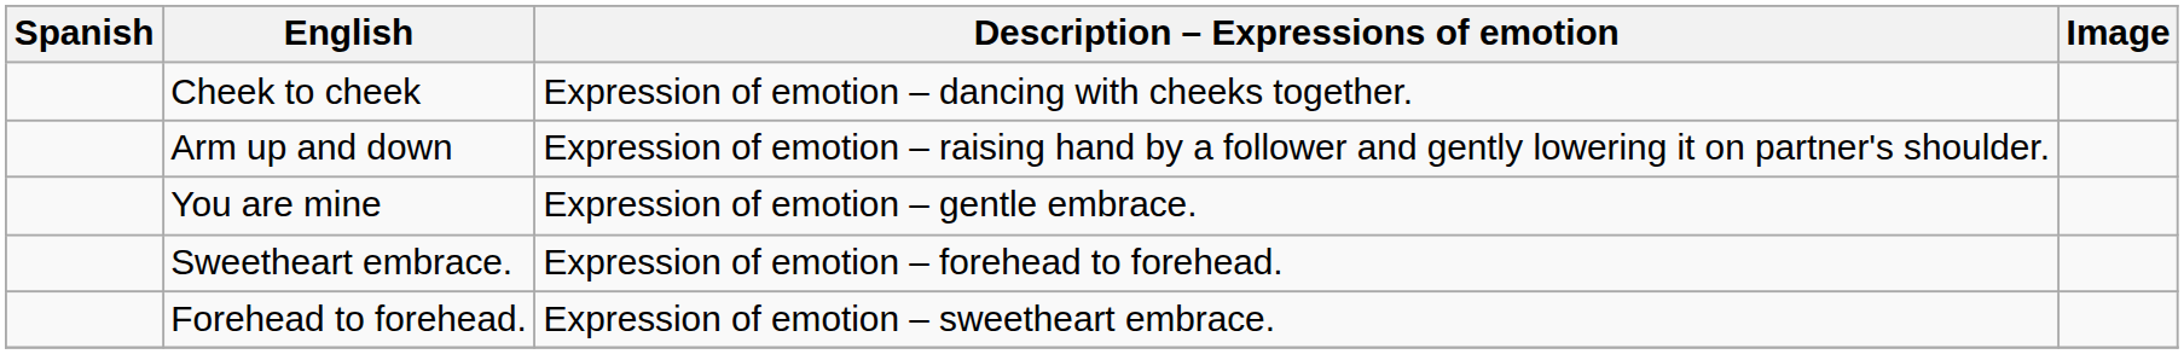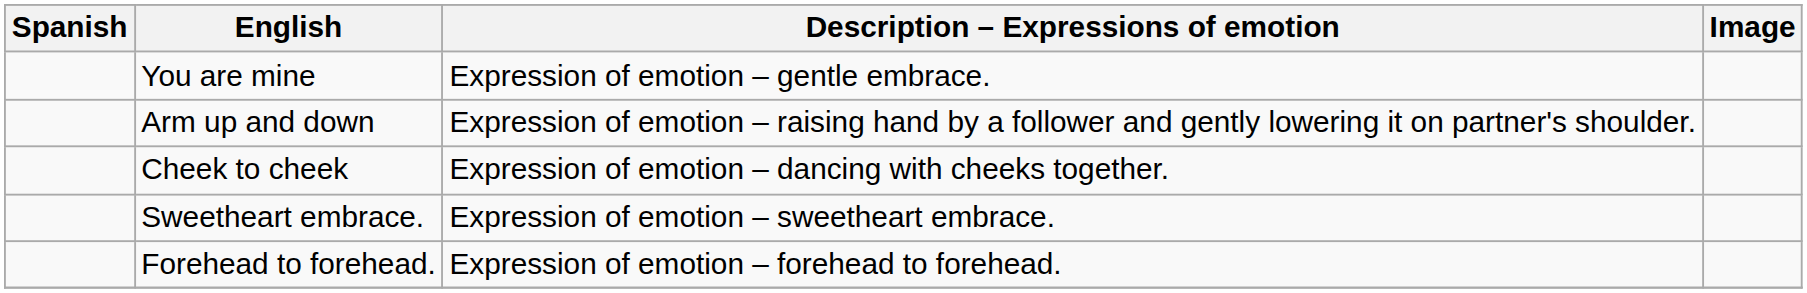rows swapped: Cheek to cheek <-> You are mine
Sweetheart embrace. | Description – Expressions of emotion: Expression of emotion – forehead to forehead. -> Expression of emotion – sweetheart embrace.
Forehead to forehead. | Description – Expressions of emotion: Expression of emotion – sweetheart embrace. -> Expression of emotion – forehead to forehead.
